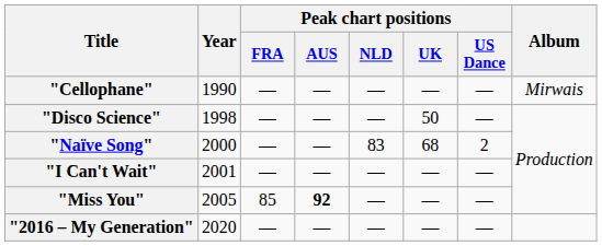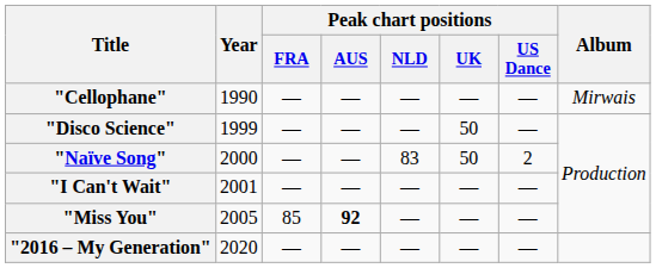"Disco Science" | Year: 1998 -> 1999
"Naïve Song" | Peak chart positions / UK: 68 -> 50
